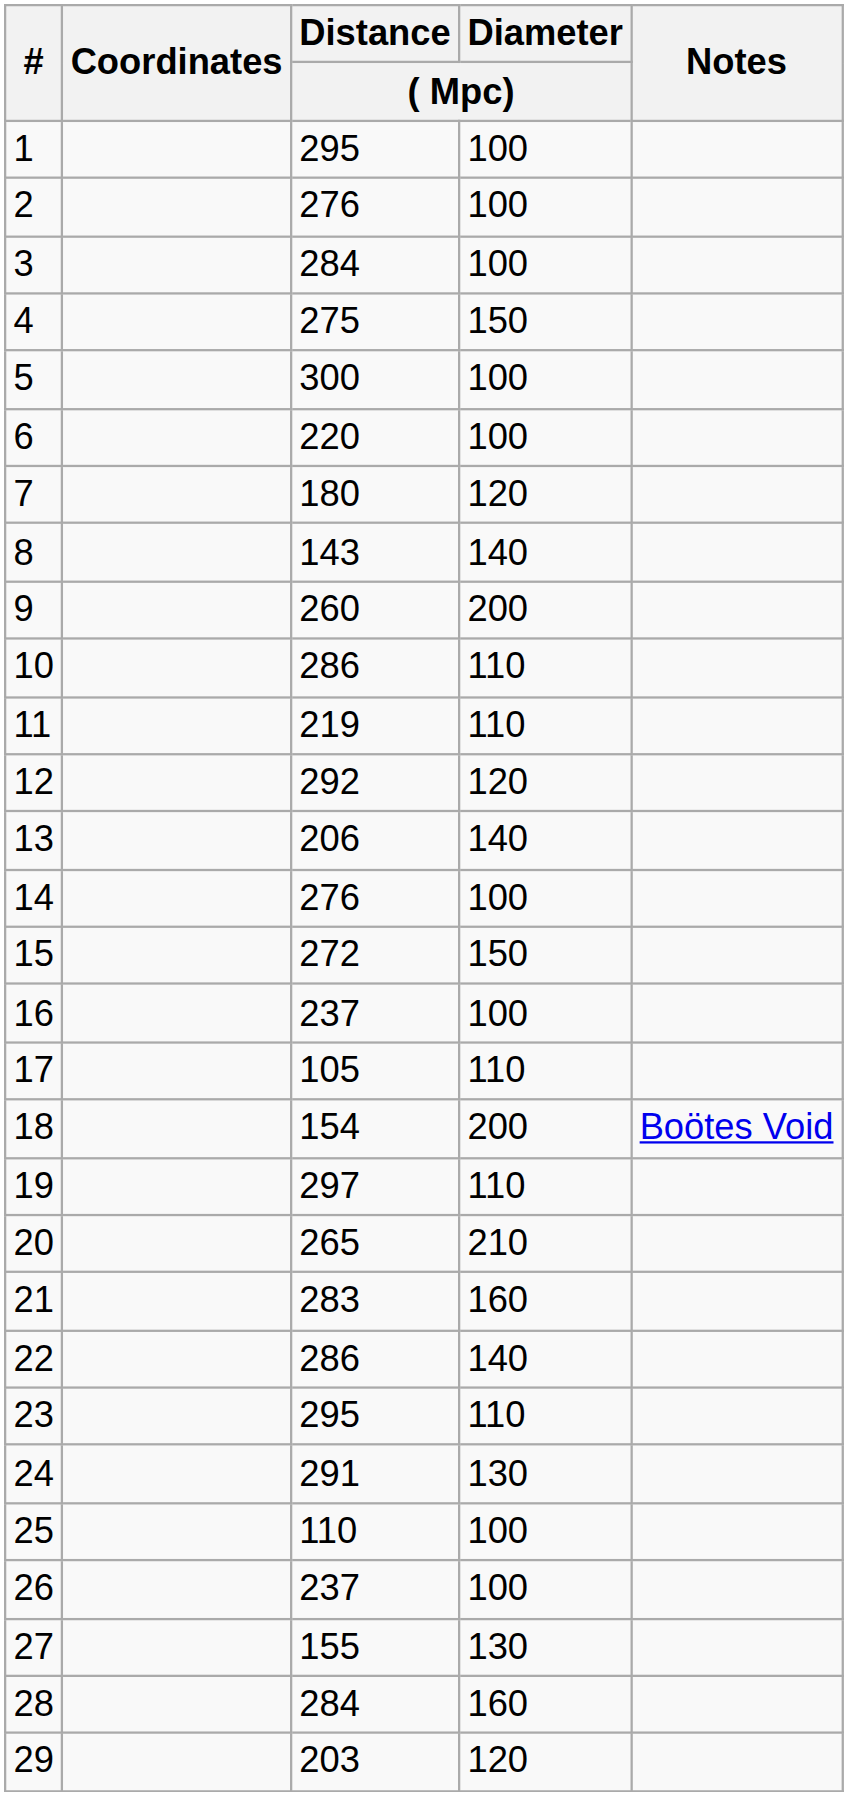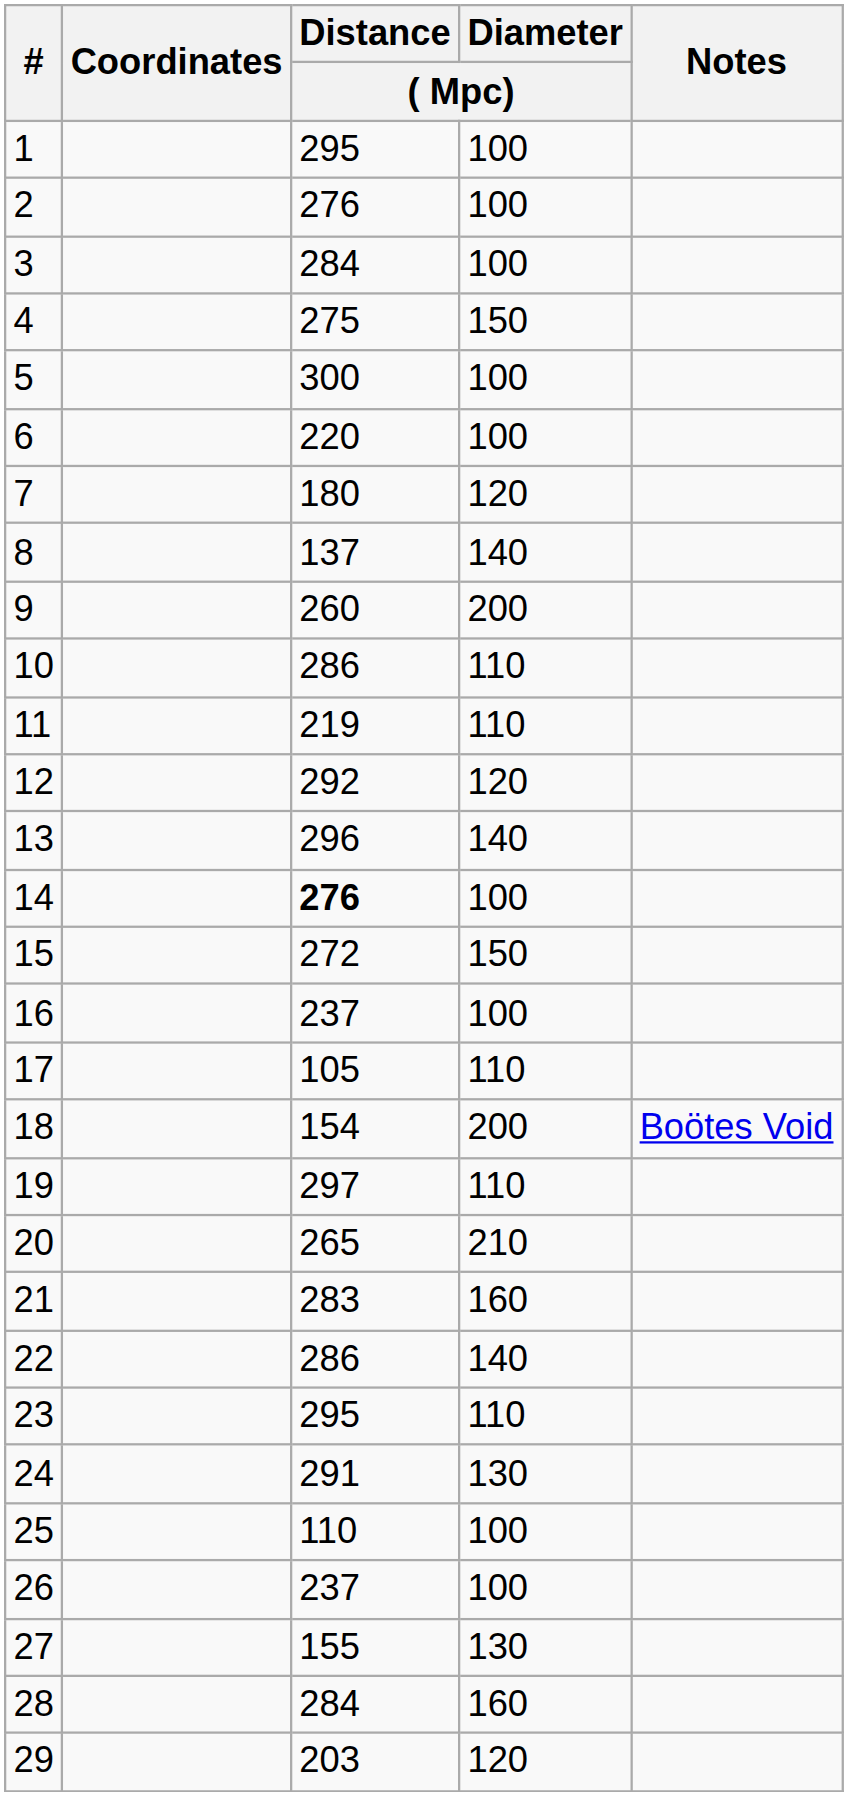8 | Distance / ( Mpc): 143 -> 137
13 | Distance / ( Mpc): 206 -> 296
14 | Distance / ( Mpc): normal -> bold
